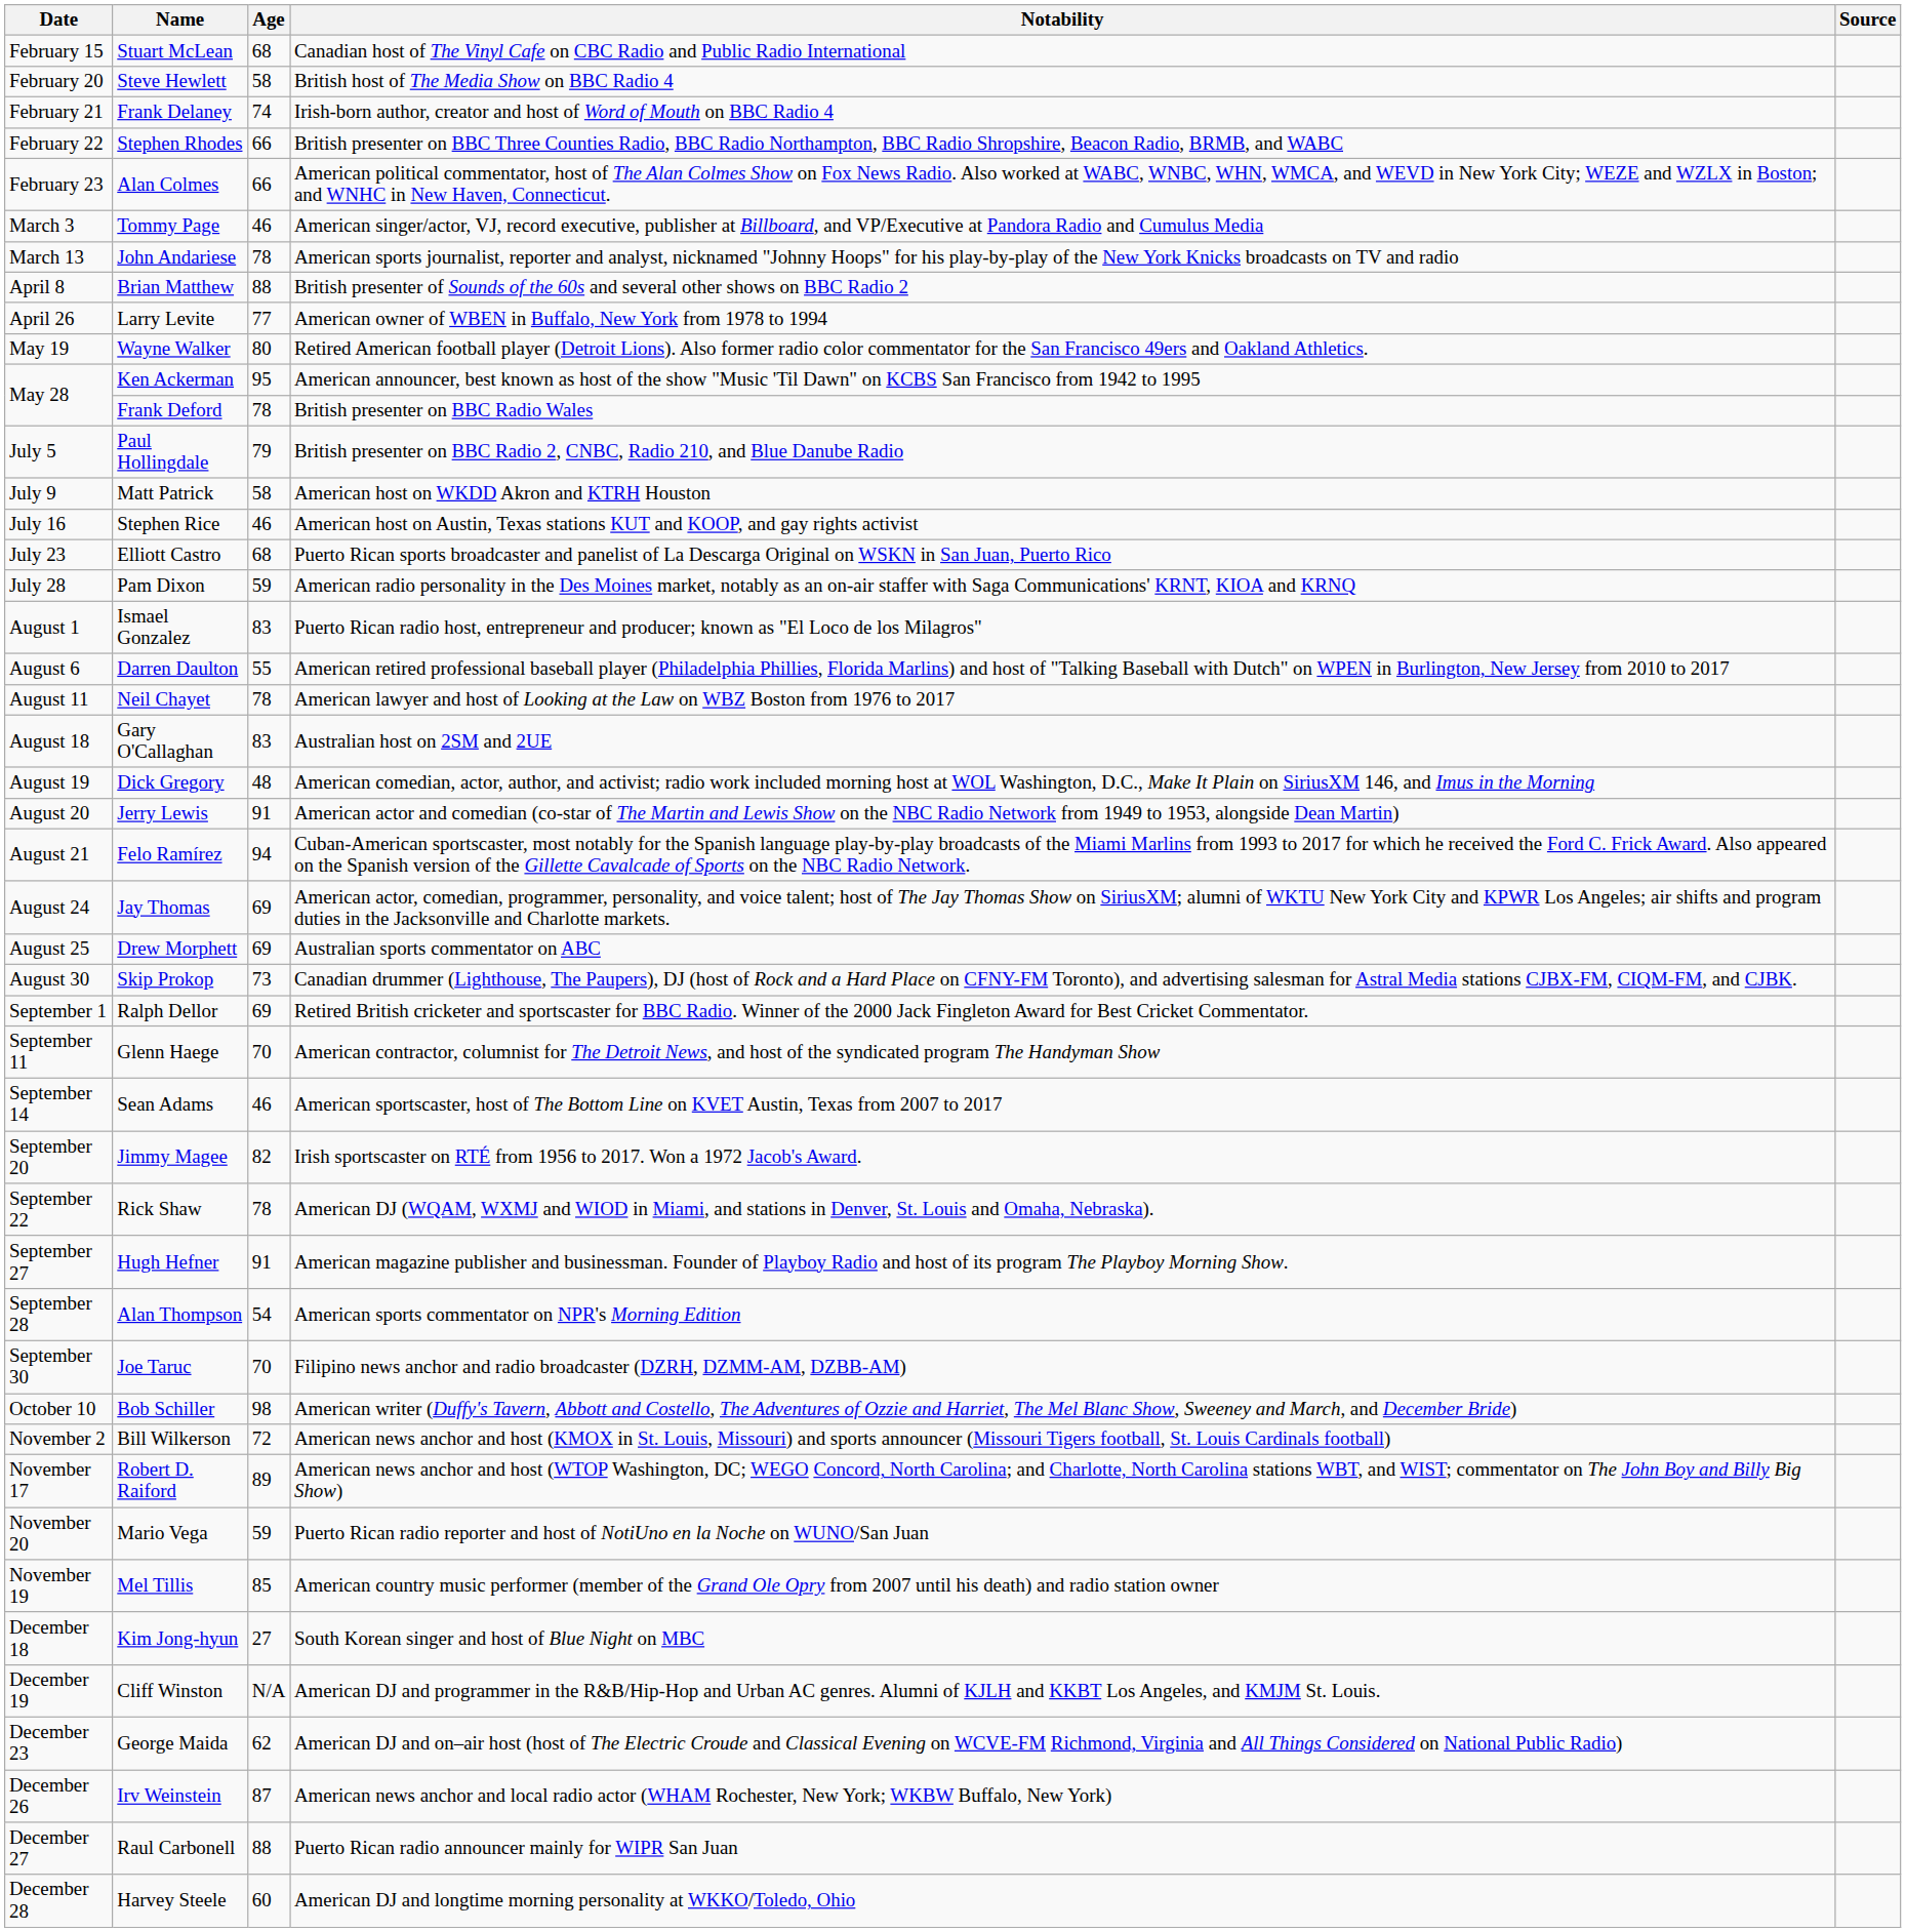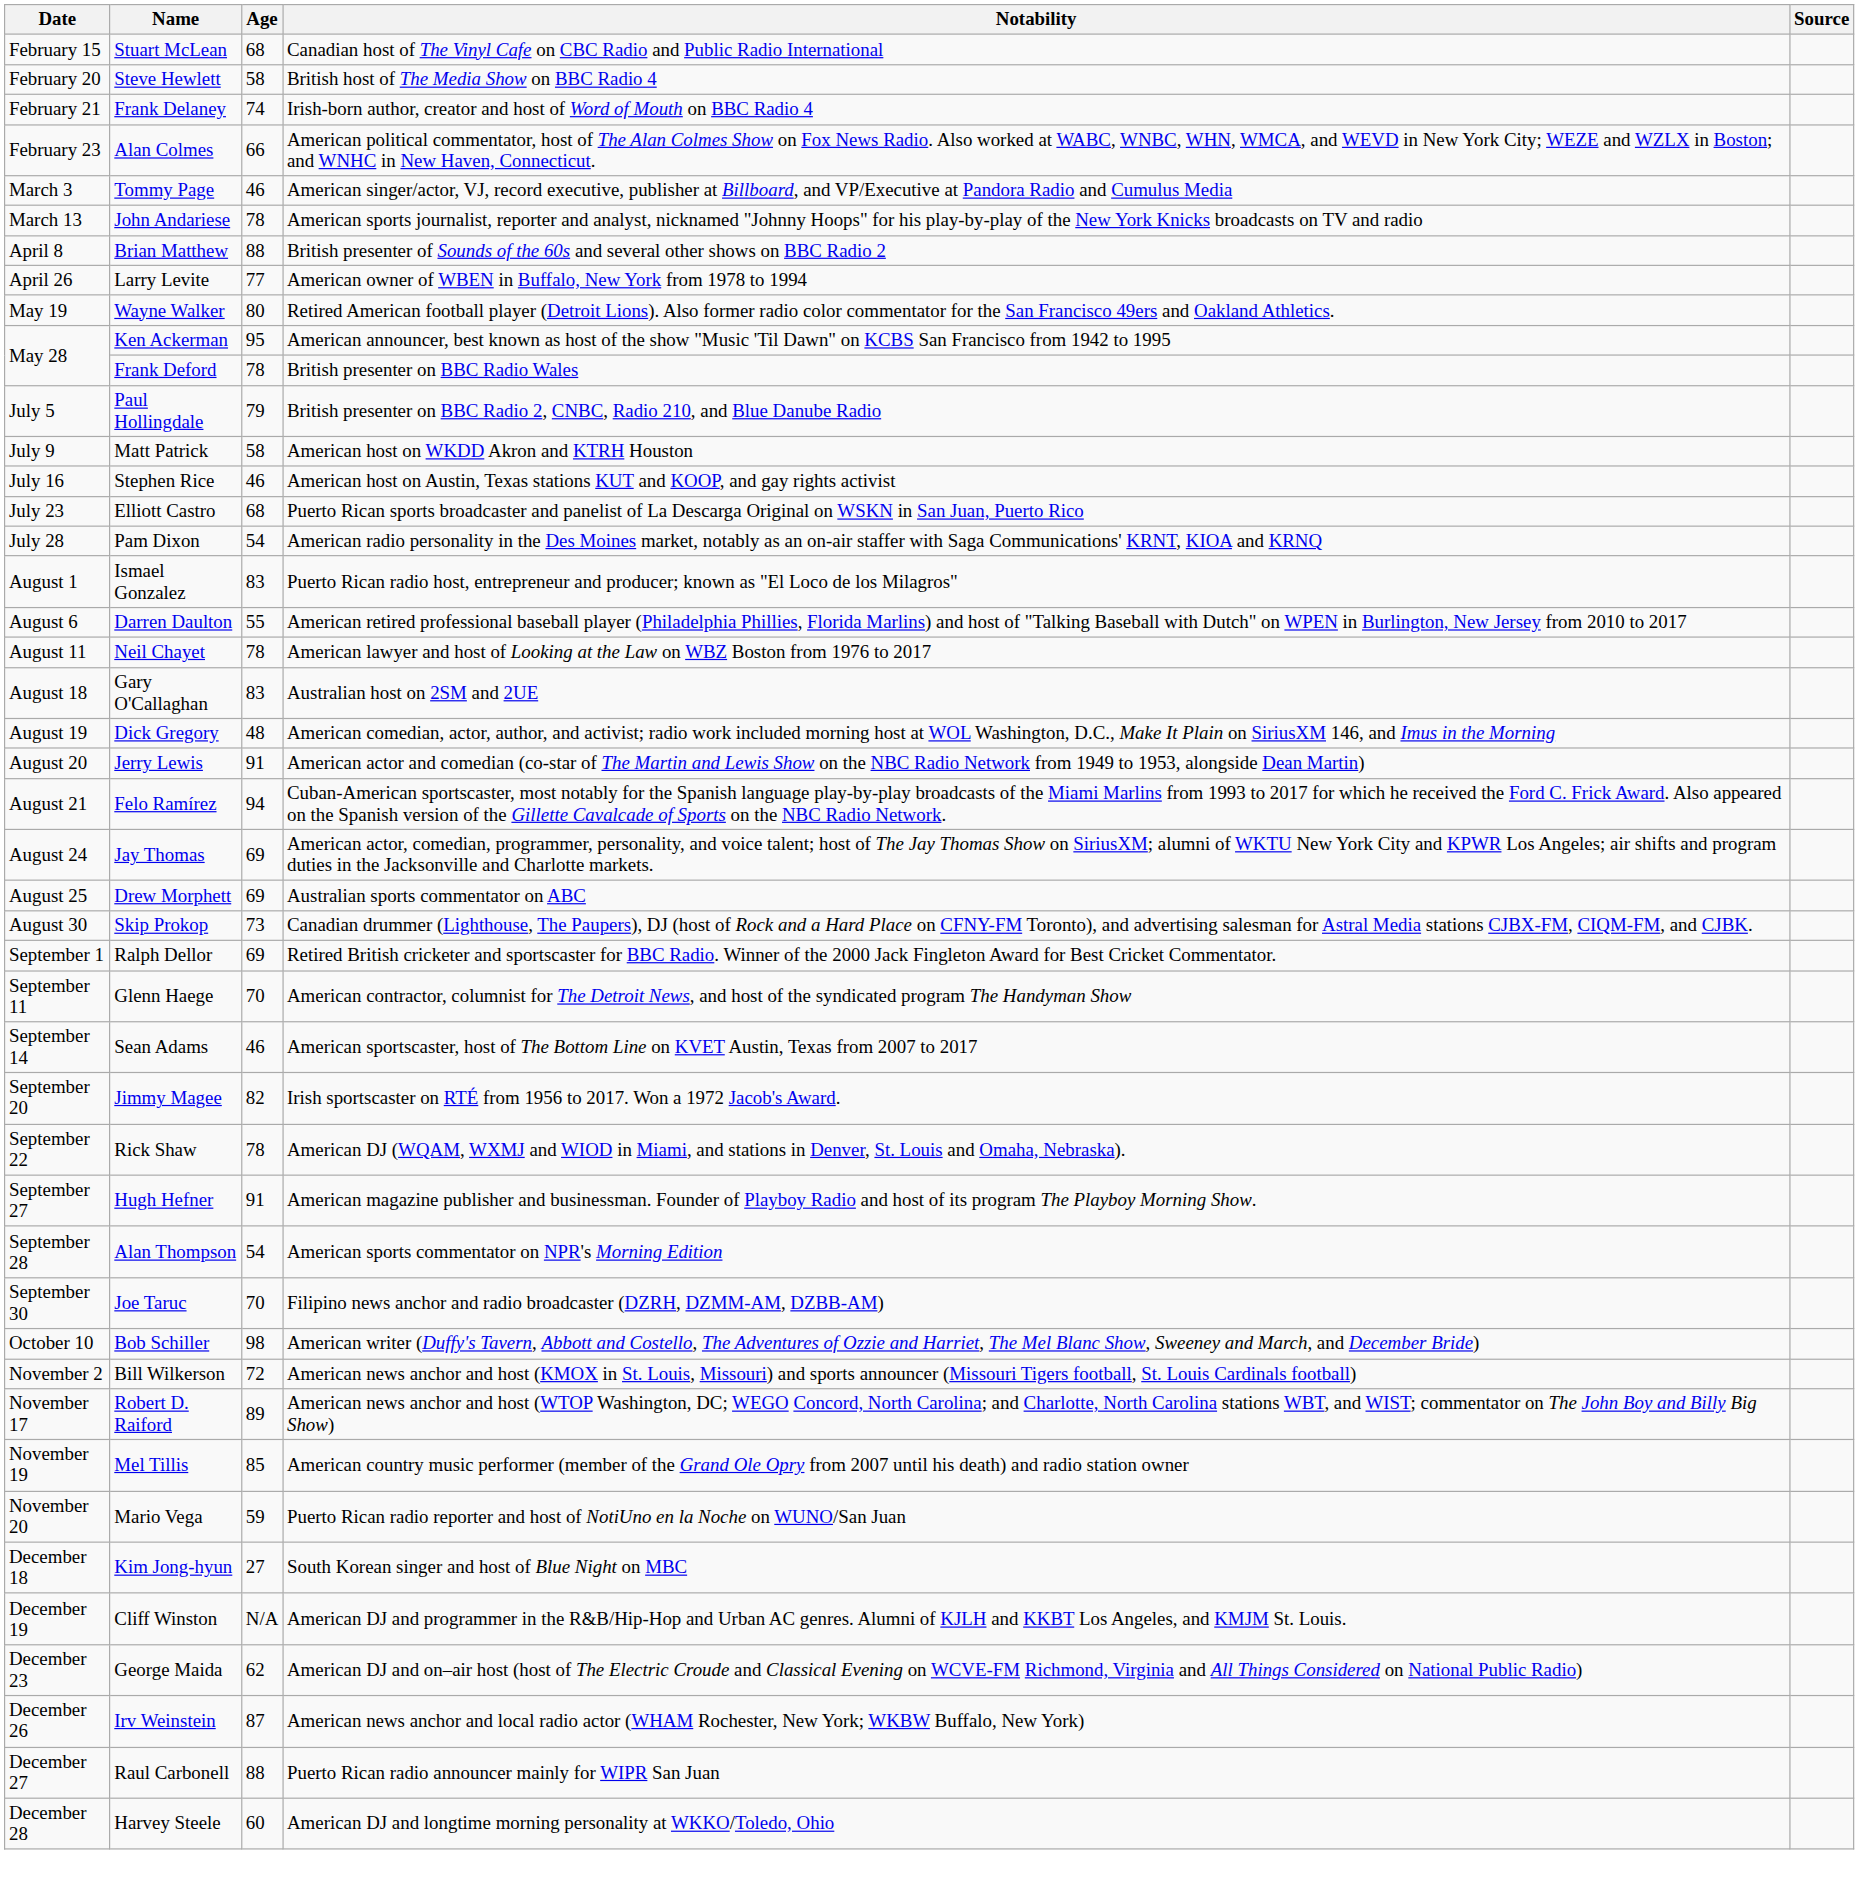- row: February 22 | Stephen Rhodes | 66 | British presenter on BBC Three Counties Radio, BBC Radio Northampton, BBC Radio Shropshire, Beacon Radio, BRMB, and WABC
Pam Dixon | Age: 59 -> 54
rows swapped: Mel Tillis <-> Mario Vega
